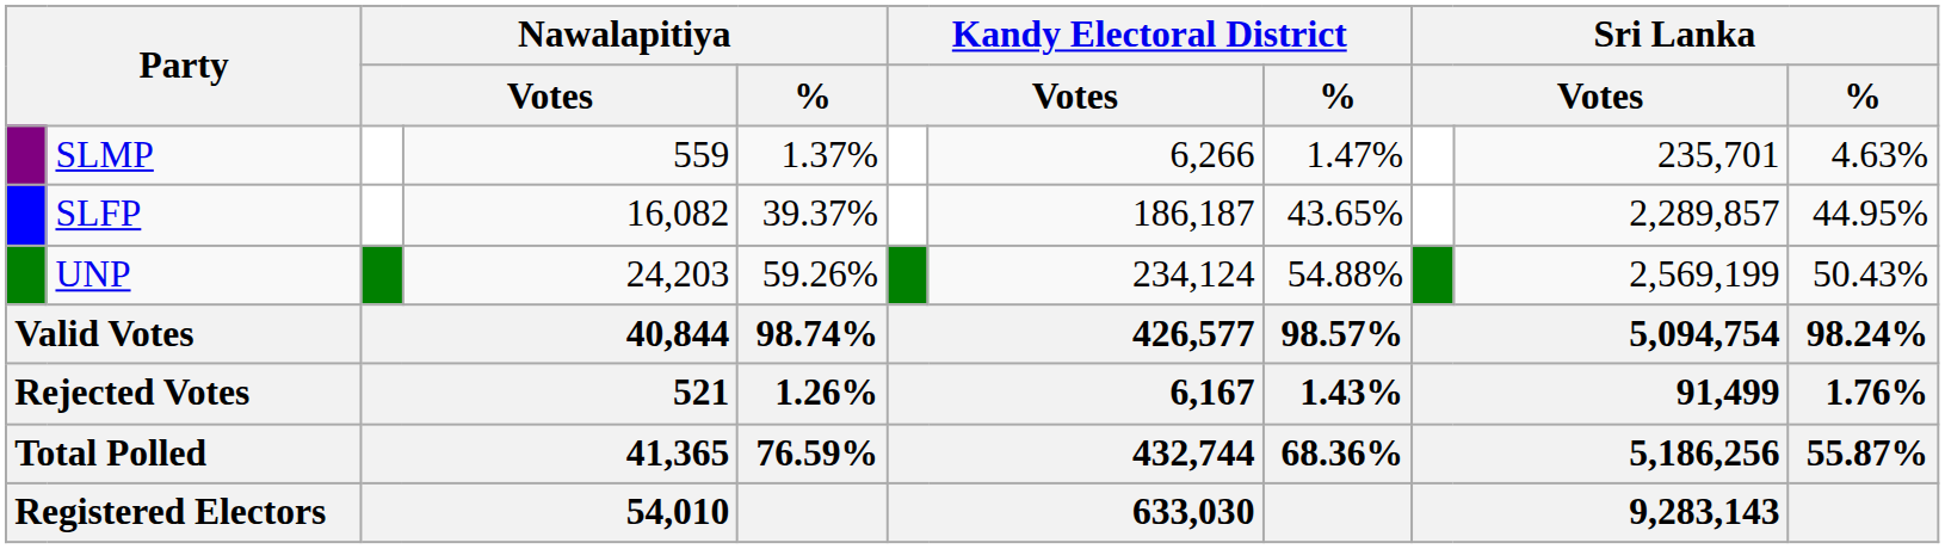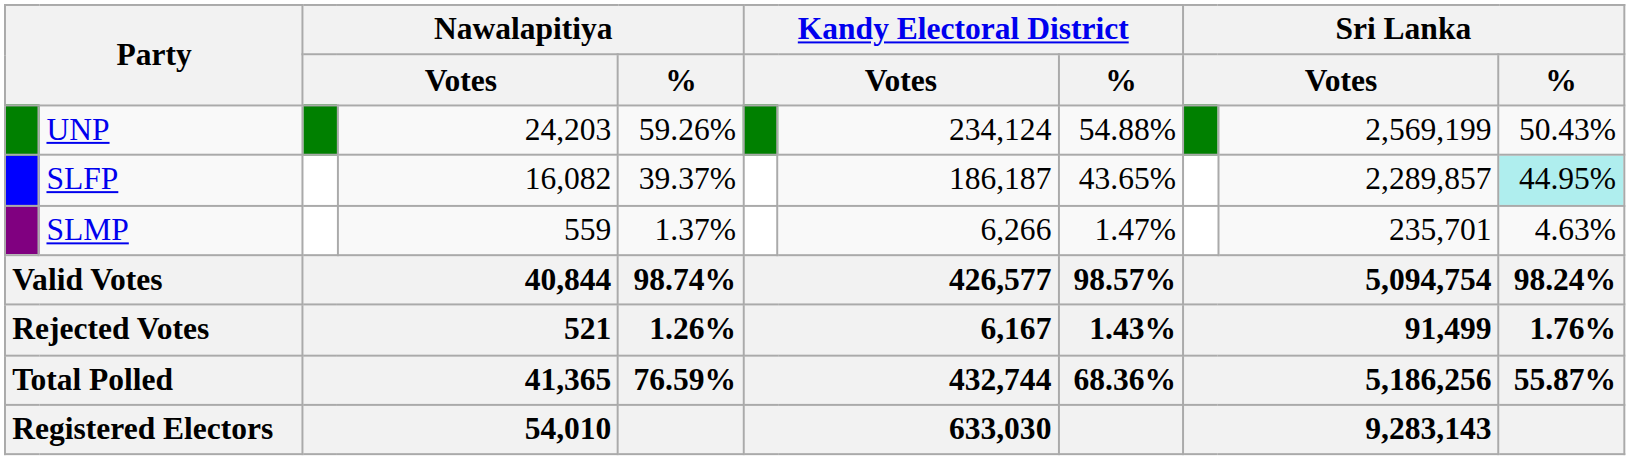rows swapped: UNP <-> SLMP
SLFP | Sri Lanka / %: no background -> paleturquoise background
